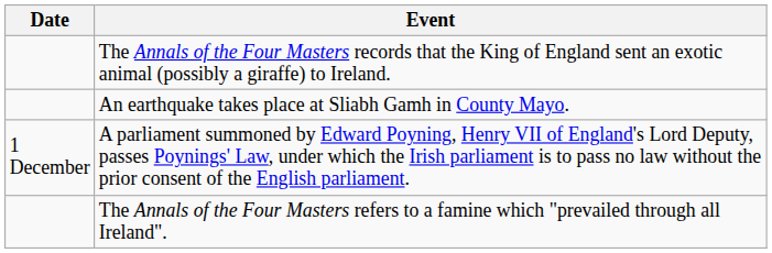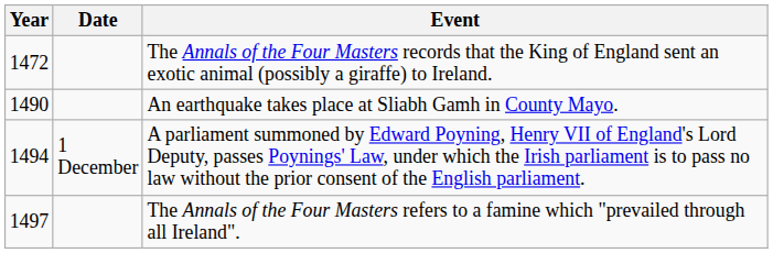+ column: Year | 1472 | 1490 | 1494 | 1497
